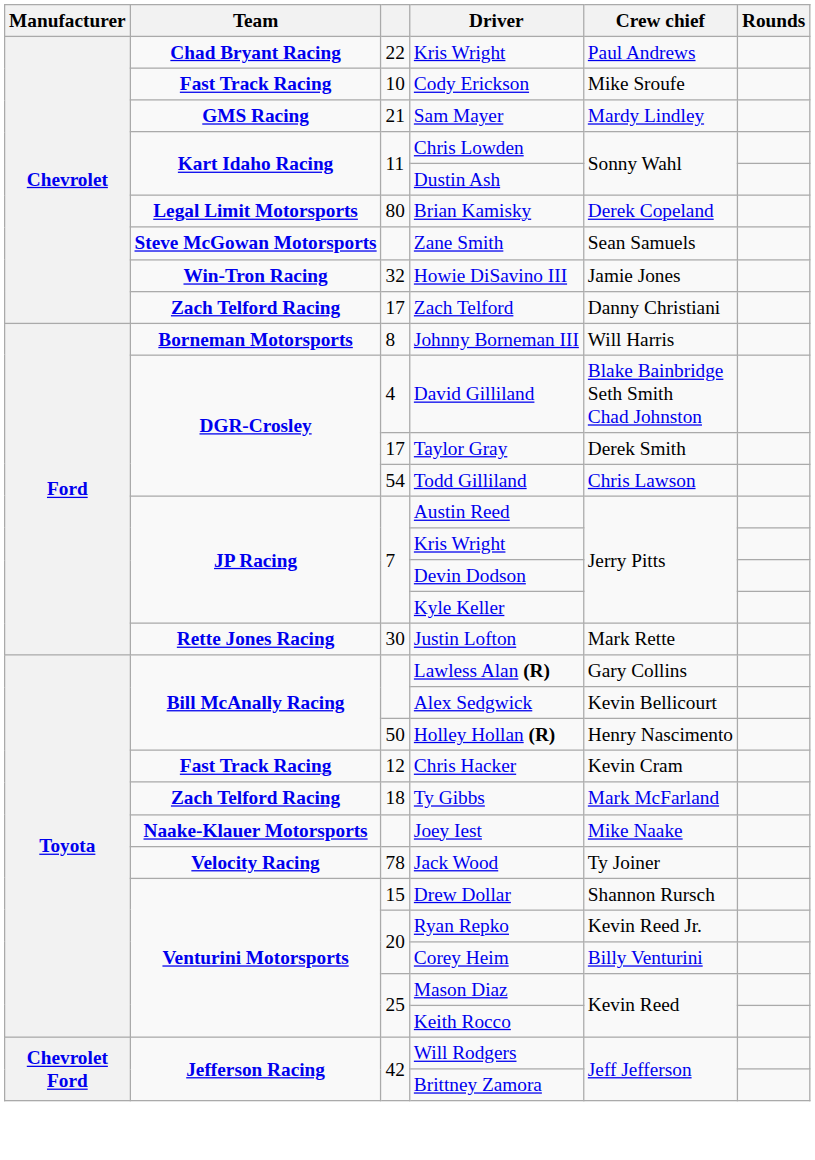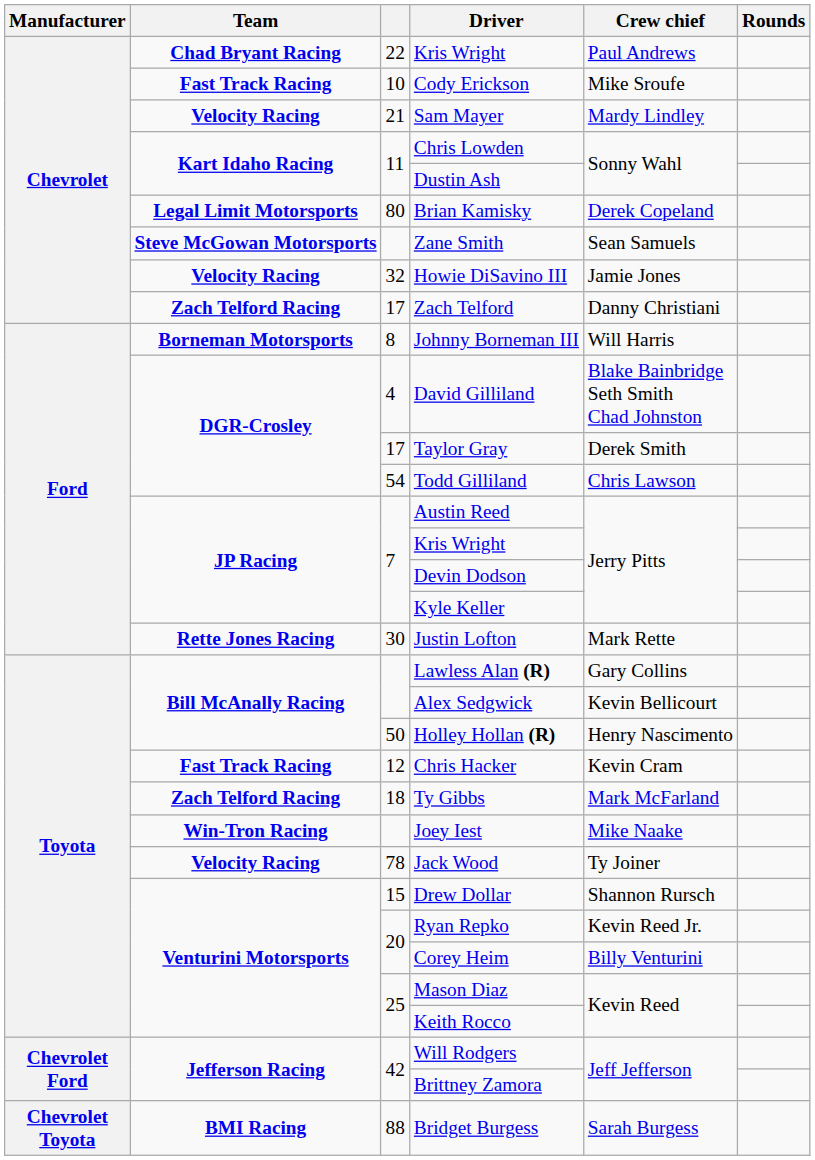Sam Mayer | Team: GMS Racing -> Velocity Racing
Howie DiSavino III | Team: Win-Tron Racing -> Velocity Racing
Joey Iest | Team: Naake-Klauer Motorsports -> Win-Tron Racing
+ row: Chevrolet Toyota | BMI Racing | 88 | Bridget Burgess | Sarah Burgess
